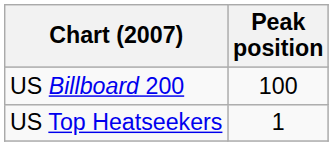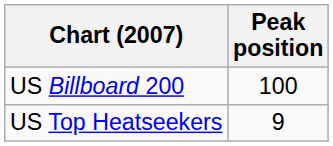US Top Heatseekers | Peak position: 1 -> 9
